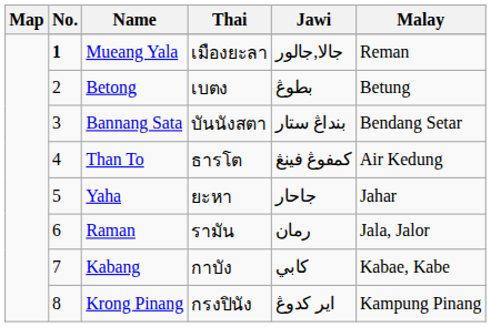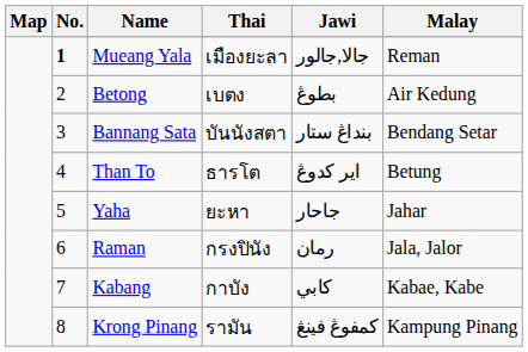Betong | Malay: Betung -> Air Kedung
Than To | Jawi: كمفوڠ فينڠ -> اير كدوڠ
Than To | Malay: Air Kedung -> Betung
Raman | Thai: รามัน -> กรงปินัง
Krong Pinang | Thai: กรงปินัง -> รามัน
Krong Pinang | Jawi: اير كدوڠ -> كمفوڠ فينڠ
